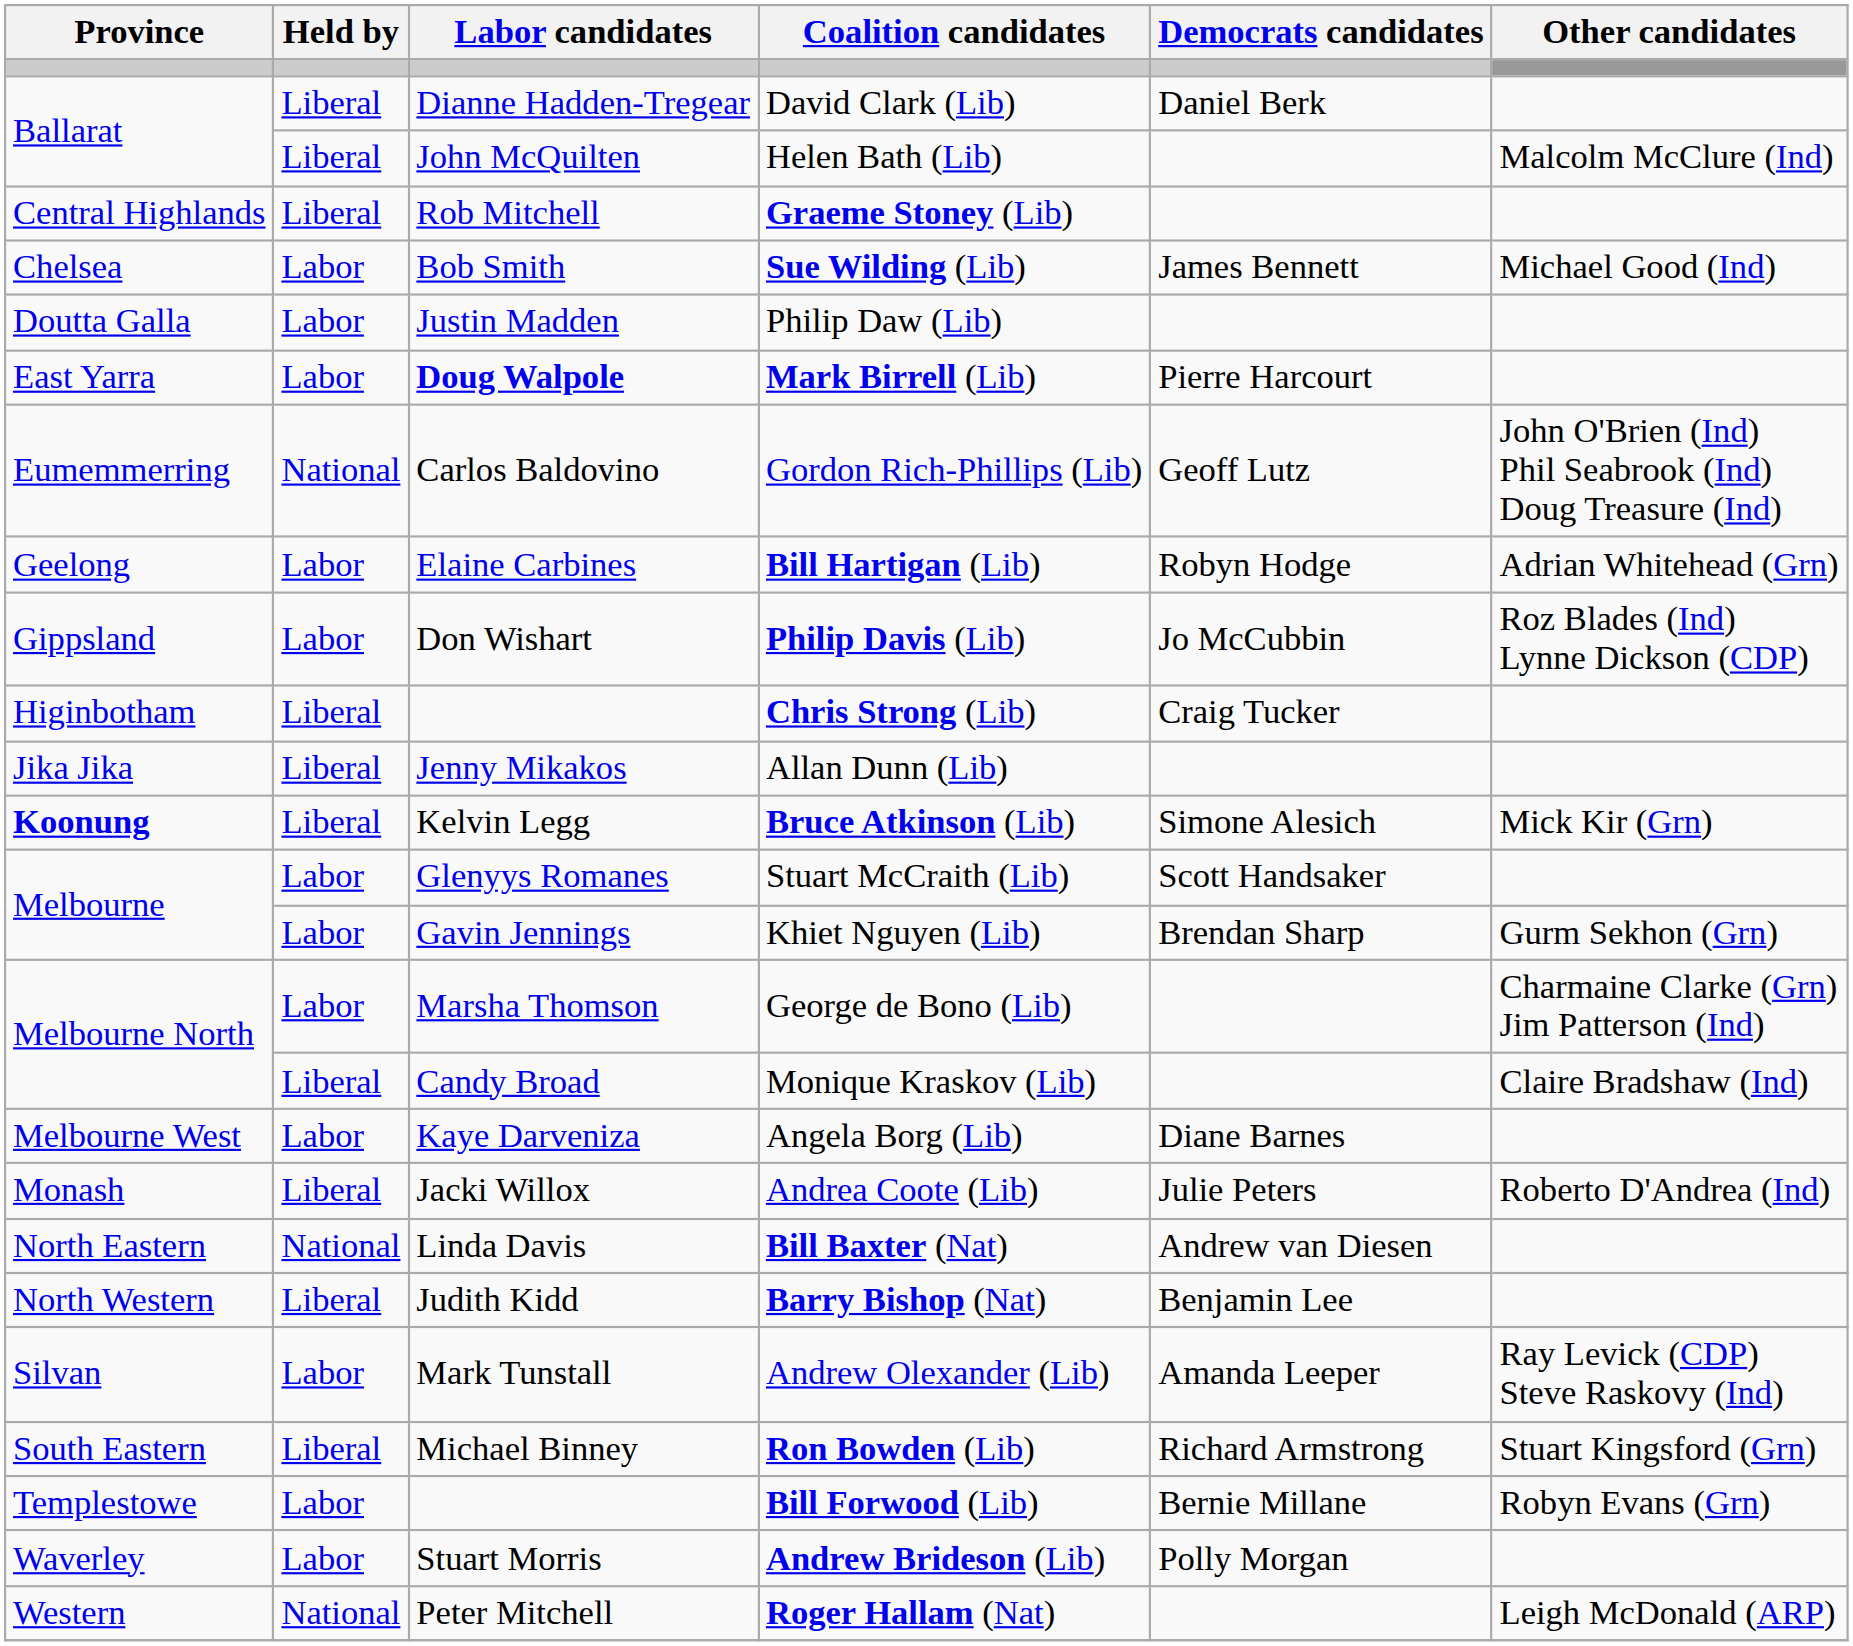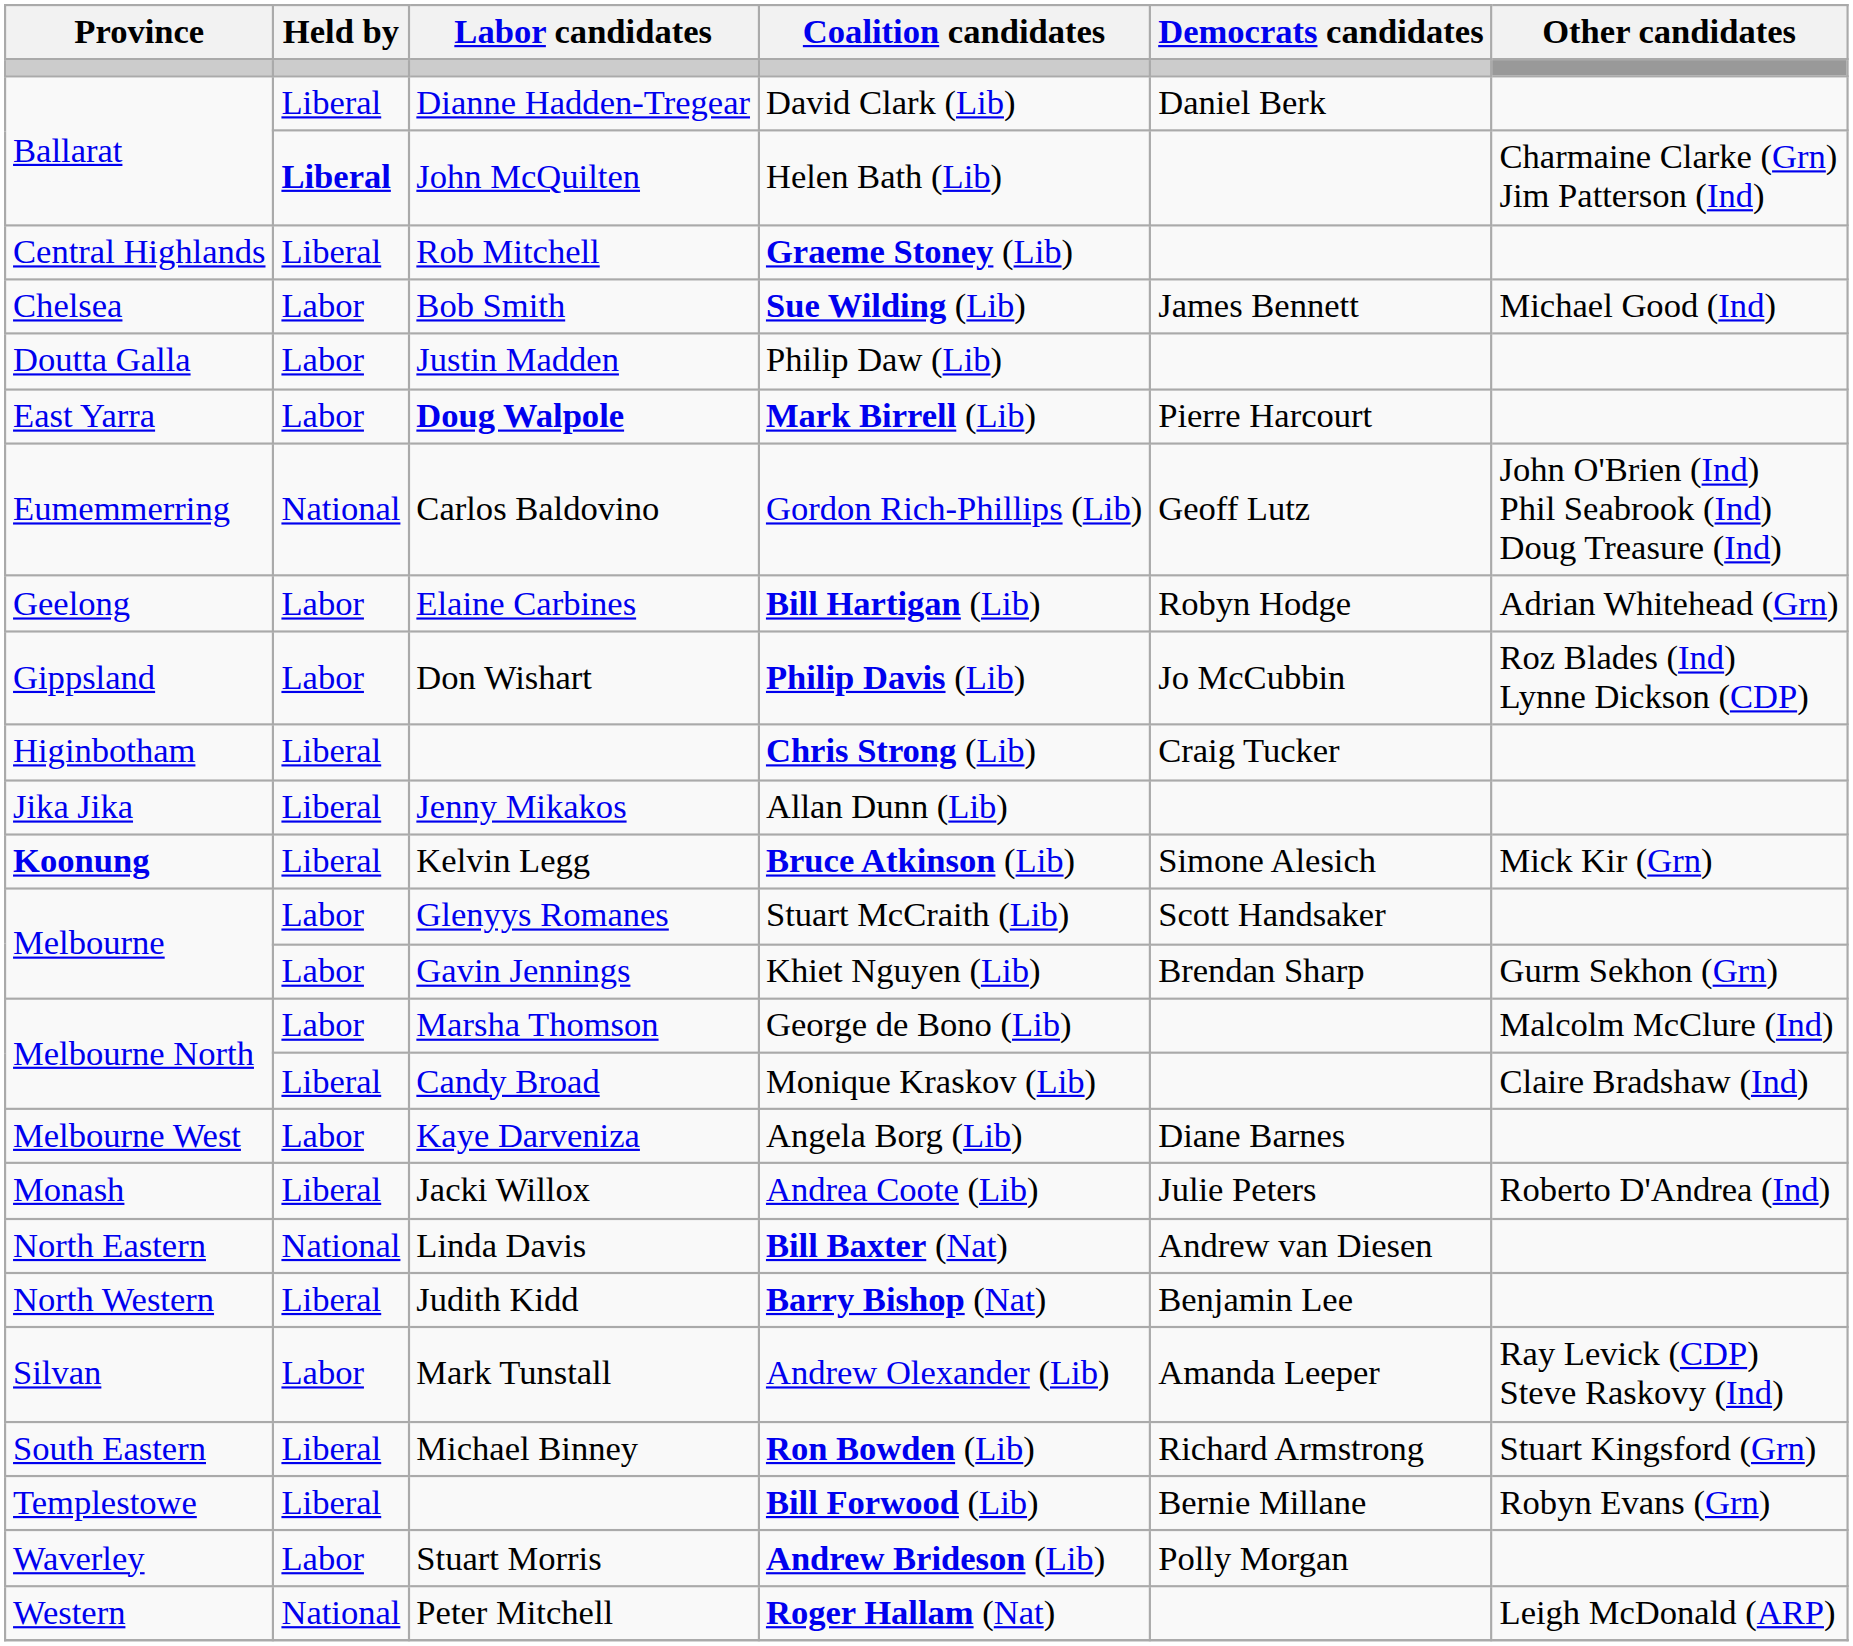Helen Bath (Lib) | Held by: normal -> bold
Helen Bath (Lib) | Other candidates: Malcolm McClure (Ind) -> Charmaine Clarke (Grn) Jim Patterson (Ind)
George de Bono (Lib) | Other candidates: Charmaine Clarke (Grn) Jim Patterson (Ind) -> Malcolm McClure (Ind)
Bill Forwood (Lib) | Held by: Labor -> Liberal
